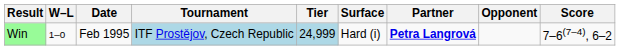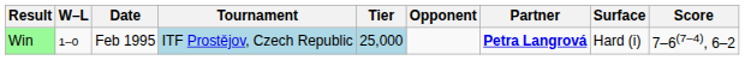columns swapped: Surface <-> Opponent
Win | Tier: 24,999 -> 25,000
